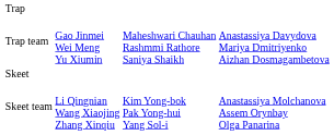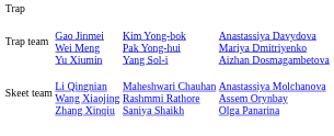Trap team | column 3: Maheshwari Chauhan Rashmmi Rathore Saniya Shaikh -> Kim Yong-bok Pak Yong-hui Yang Sol-i
- row: Skeet
Skeet team | column 3: Kim Yong-bok Pak Yong-hui Yang Sol-i -> Maheshwari Chauhan Rashmmi Rathore Saniya Shaikh
